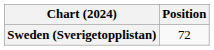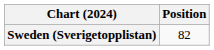Sweden (Sverigetopplistan) | Position: 72 -> 82
